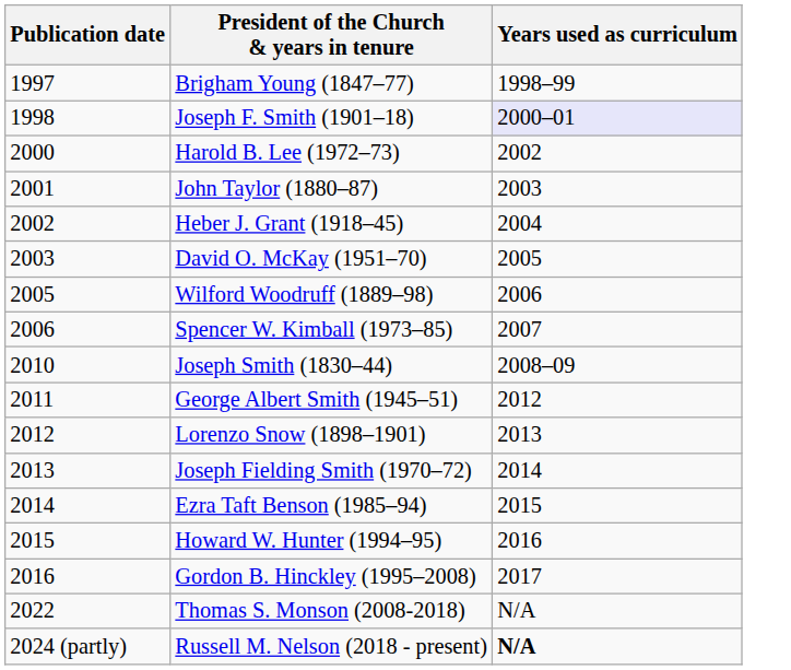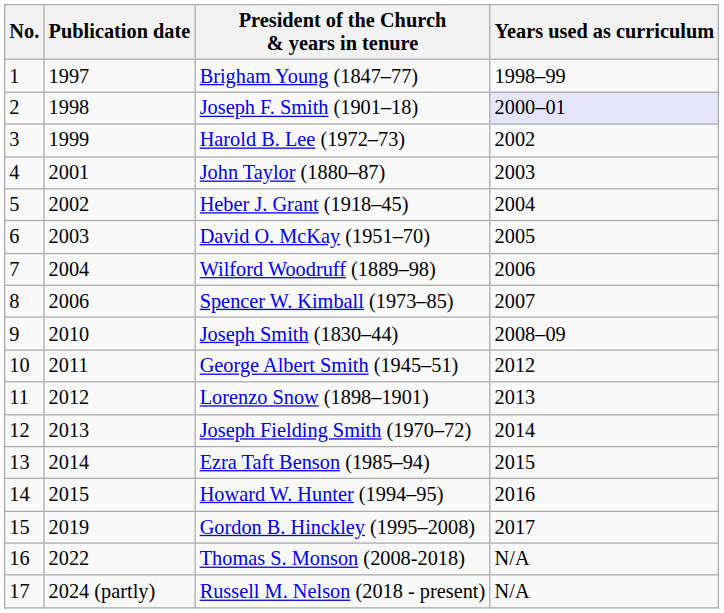+ column: No. | 1 | 2 | 3 | 4 | 5 | 6 | 7 | 8 | 9 | 10 | 11 | 12 | 13 | 14 | 15 | 16 | 17
Harold B. Lee (1972–73) | Publication date: 2000 -> 1999
Wilford Woodruff (1889–98) | Publication date: 2005 -> 2004
Gordon B. Hinckley (1995–2008) | Publication date: 2016 -> 2019
Russell M. Nelson (2018 - present) | Years used as curriculum: bold -> normal
